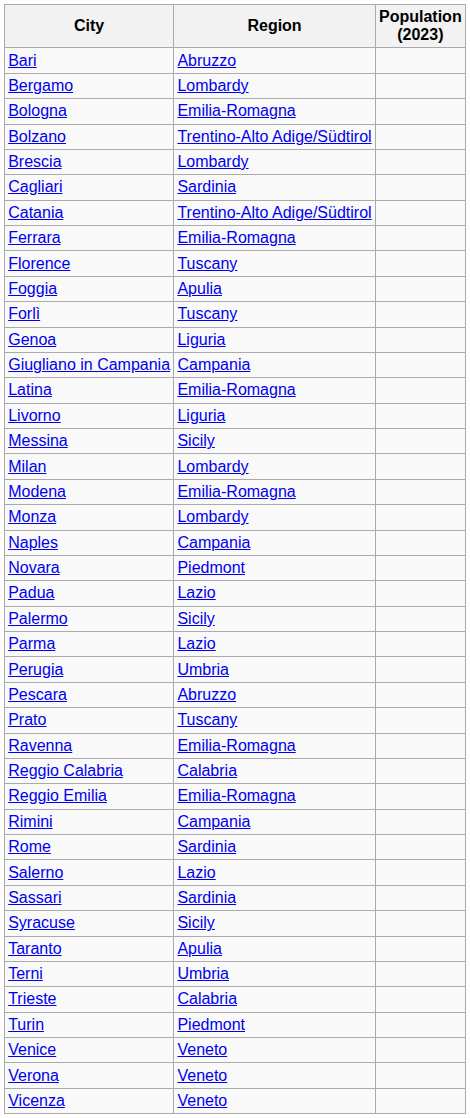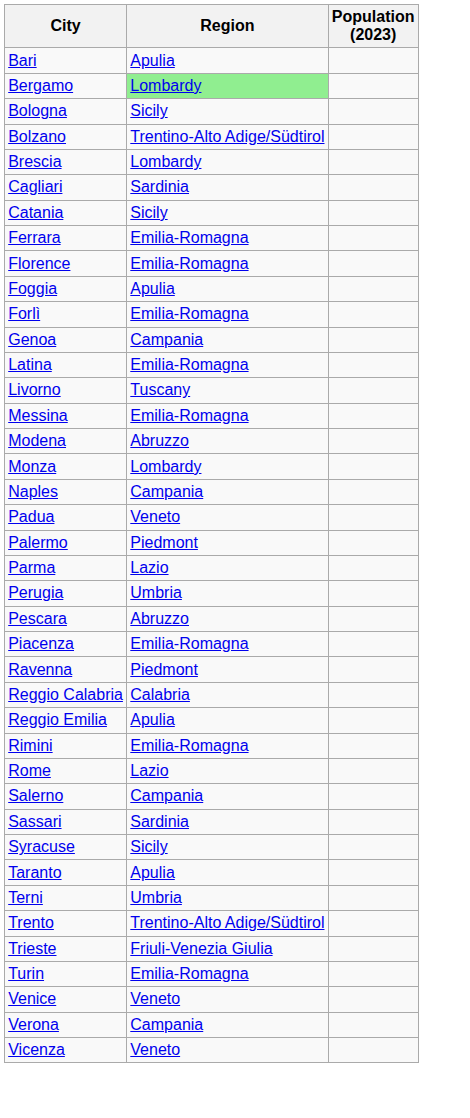Bari | Region: Abruzzo -> Apulia
Bergamo | Region: no background -> lightgreen background
Bologna | Region: Emilia-Romagna -> Sicily
Catania | Region: Trentino-Alto Adige/Südtirol -> Sicily
Florence | Region: Tuscany -> Emilia-Romagna
Forlì | Region: Tuscany -> Emilia-Romagna
Genoa | Region: Liguria -> Campania
- row: Giugliano in Campania | Campania
Livorno | Region: Liguria -> Tuscany
Messina | Region: Sicily -> Emilia-Romagna
- row: Milan | Lombardy
Modena | Region: Emilia-Romagna -> Abruzzo
- row: Novara | Piedmont
Padua | Region: Lazio -> Veneto
Palermo | Region: Sicily -> Piedmont
+ row: Piacenza | Emilia-Romagna
- row: Prato | Tuscany
Ravenna | Region: Emilia-Romagna -> Piedmont
Reggio Emilia | Region: Emilia-Romagna -> Apulia
Rimini | Region: Campania -> Emilia-Romagna
Rome | Region: Sardinia -> Lazio
Salerno | Region: Lazio -> Campania
+ row: Trento | Trentino-Alto Adige/Südtirol
Trieste | Region: Calabria -> Friuli-Venezia Giulia
Turin | Region: Piedmont -> Emilia-Romagna
Verona | Region: Veneto -> Campania
